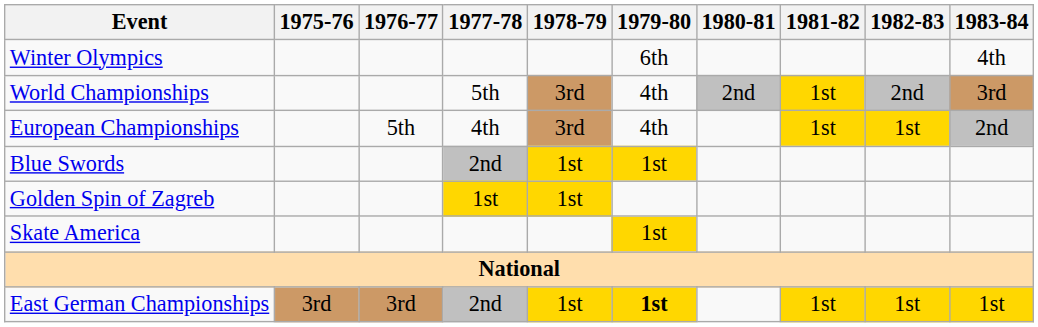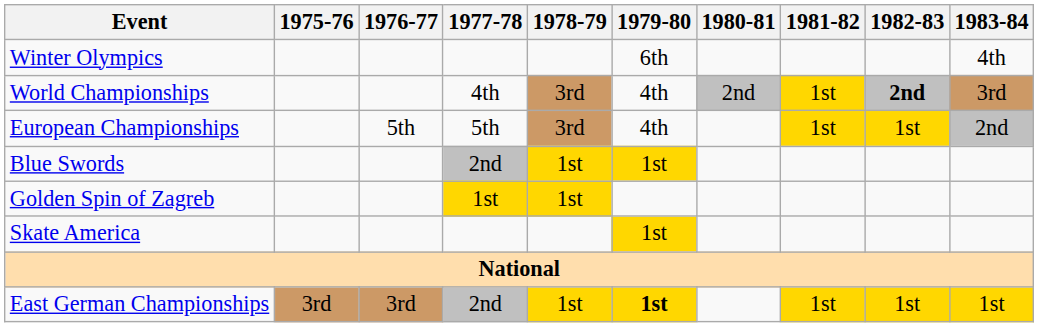World Championships | 1977-78: 5th -> 4th
World Championships | 1982-83: normal -> bold
European Championships | 1977-78: 4th -> 5th
